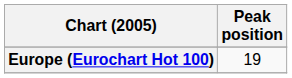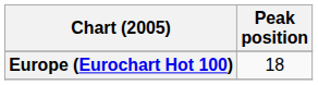Europe (Eurochart Hot 100) | Peak position: 19 -> 18
